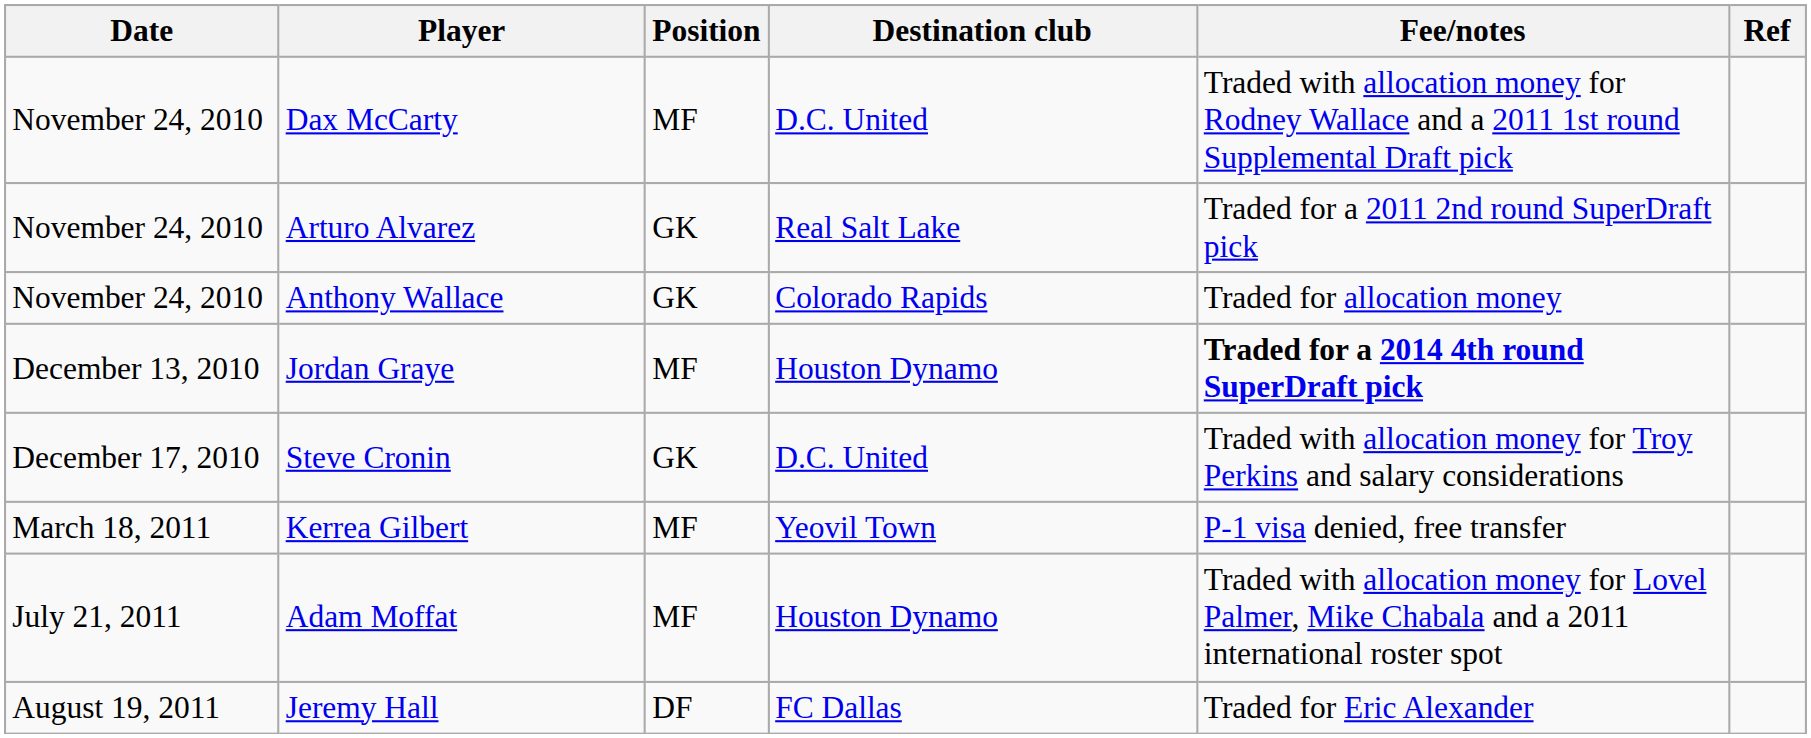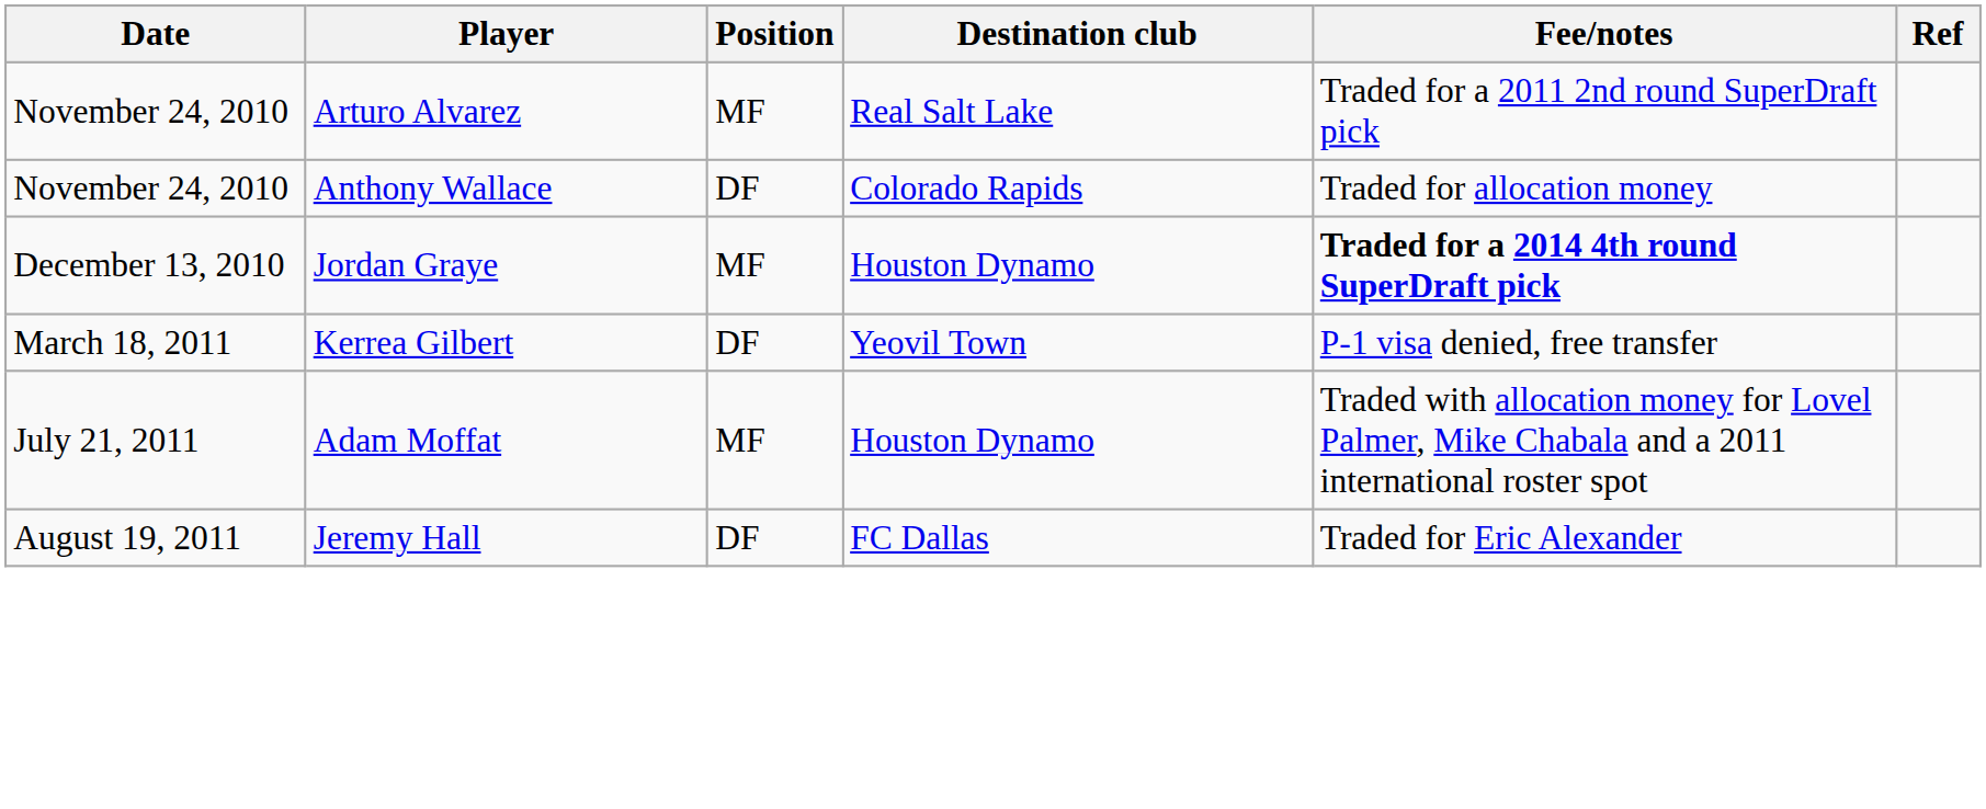- row: November 24, 2010 | Dax McCarty | MF | D.C. United | Traded with allocation money for Rodney Wallace and a 2011 1st round Supplemental Draft pick
Arturo Alvarez | Position: GK -> MF
Anthony Wallace | Position: GK -> DF
- row: December 17, 2010 | Steve Cronin | GK | D.C. United | Traded with allocation money for Troy Perkins and salary considerations
Kerrea Gilbert | Position: MF -> DF
